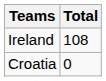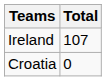Ireland | Total: 108 -> 107
